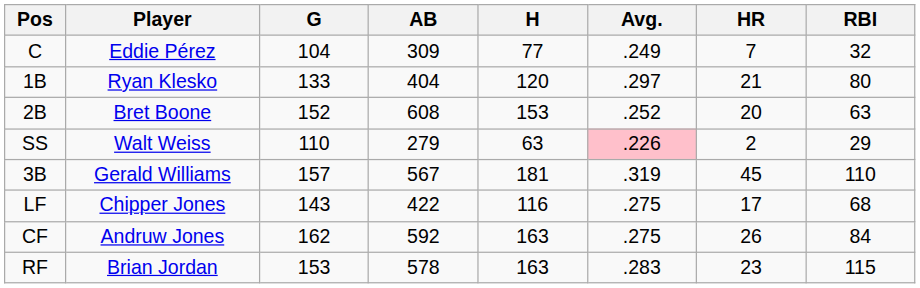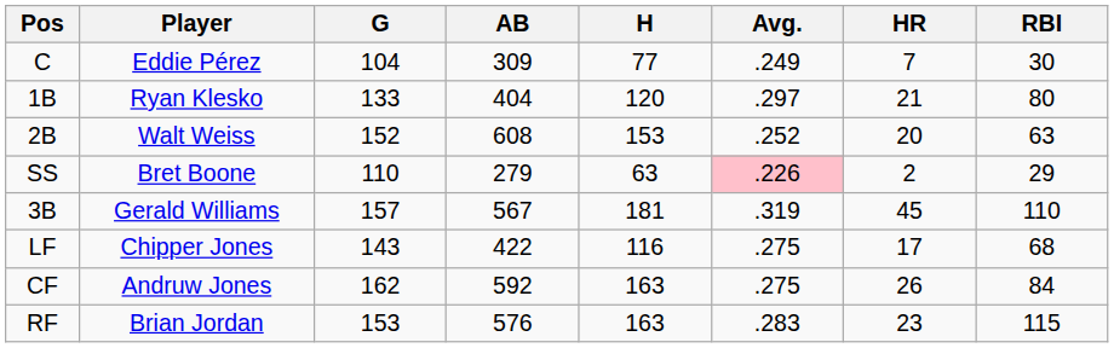C | RBI: 32 -> 30
2B | Player: Bret Boone -> Walt Weiss
SS | Player: Walt Weiss -> Bret Boone
RF | AB: 578 -> 576
